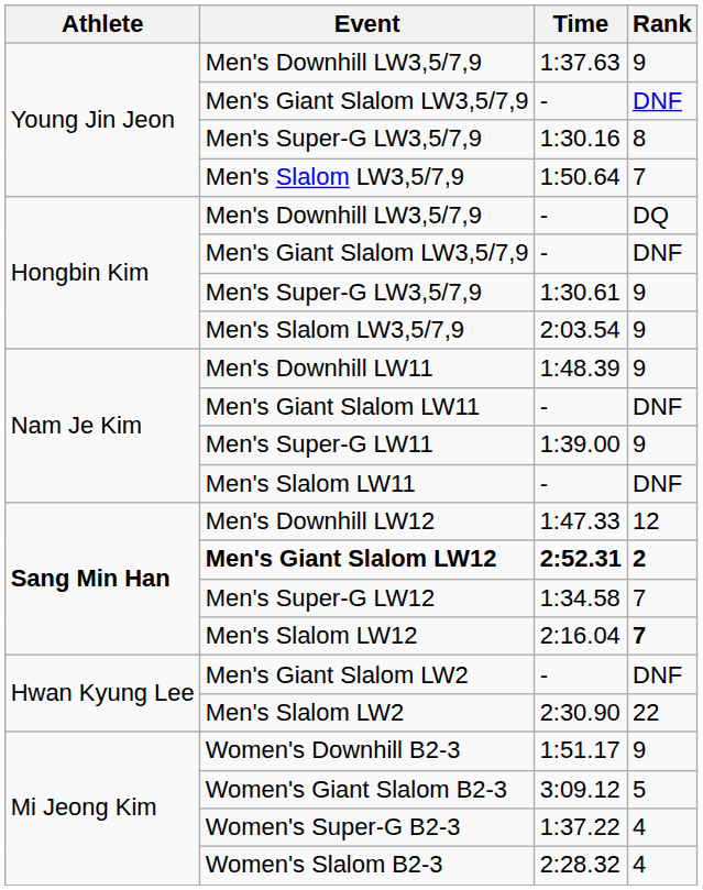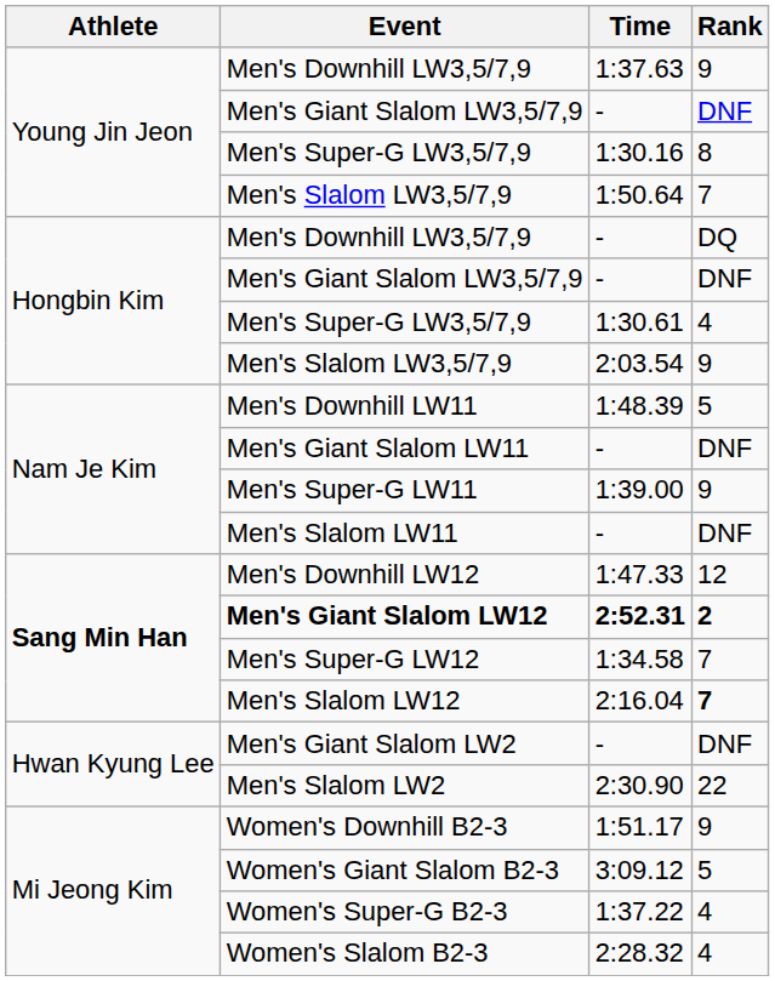Hongbin Kim / Men's Super-G LW3,5/7,9 | Rank: 9 -> 4
Men's Downhill LW11 | Rank: 9 -> 5
